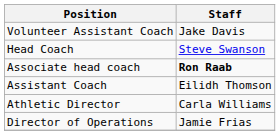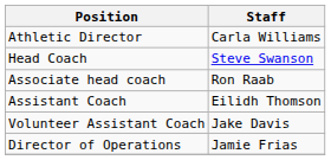rows swapped: Athletic Director <-> Volunteer Assistant Coach
Associate head coach | Staff: bold -> normal
